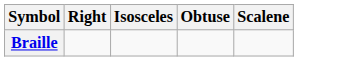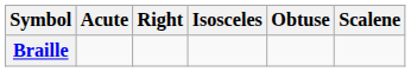+ column: Acute
